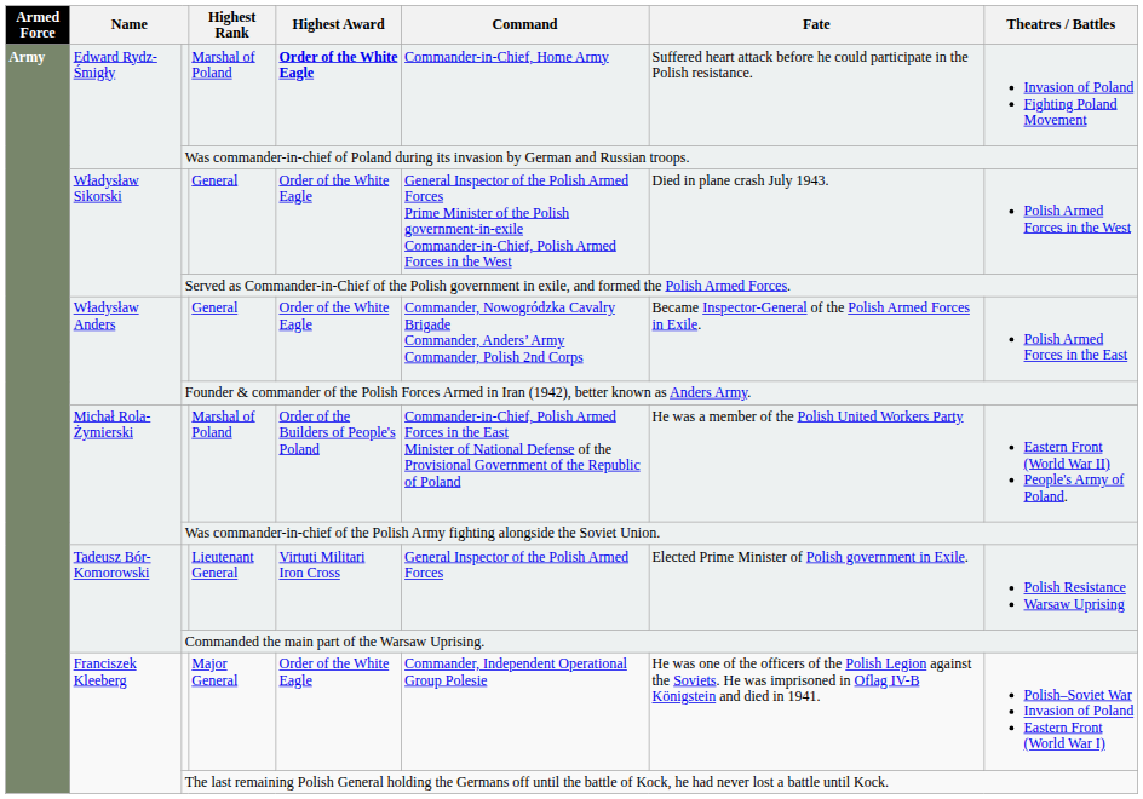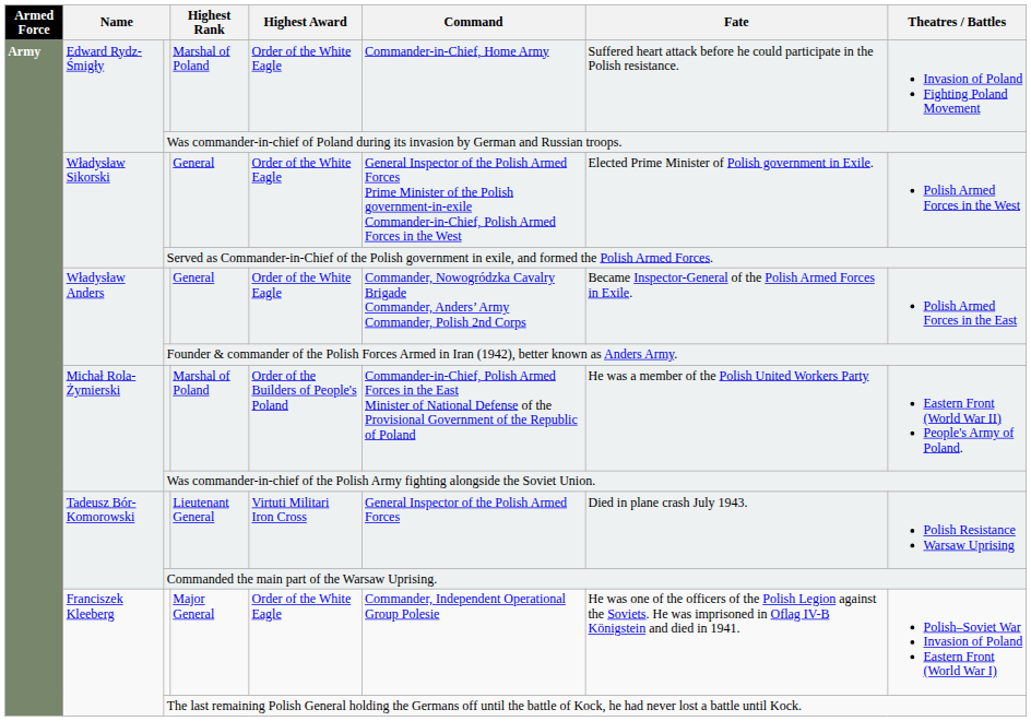Edward Rydz-Śmigły / Marshal of Poland | Highest Award: bold -> normal
Władysław Sikorski / General | Fate: Died in plane crash July 1943. -> Elected Prime Minister of Polish government in Exile.
Lieutenant General | Fate: Elected Prime Minister of Polish government in Exile. -> Died in plane crash July 1943.
